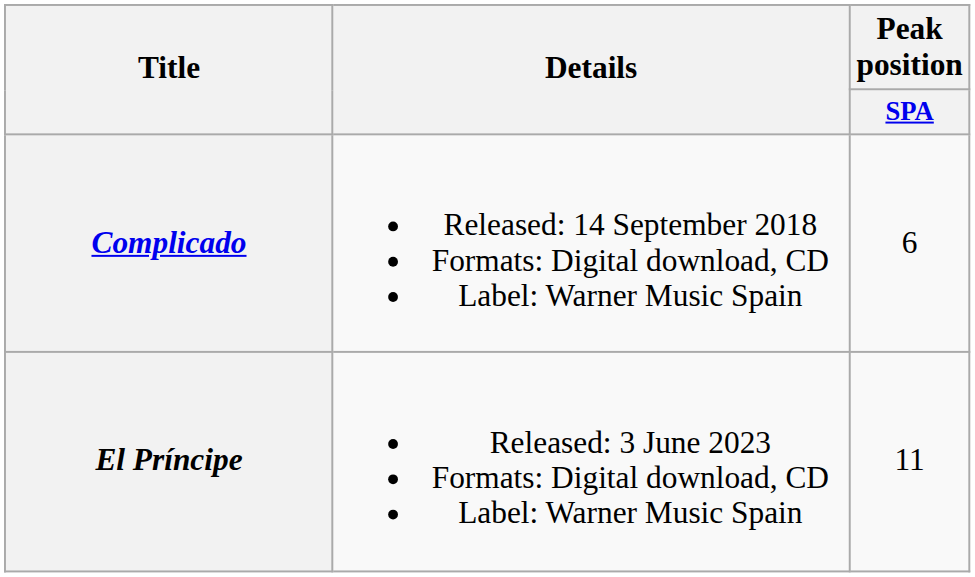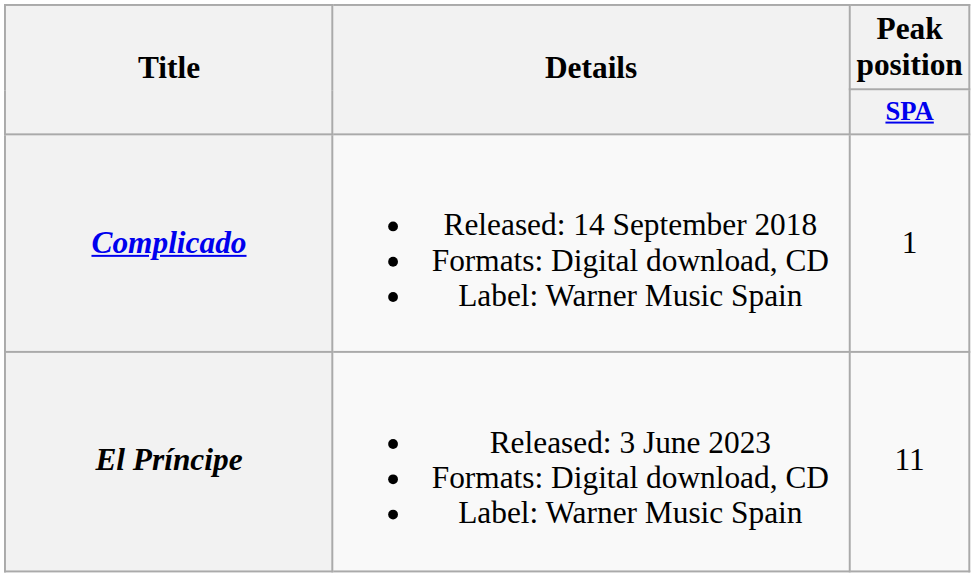Complicado | Peak position / SPA: 6 -> 1
